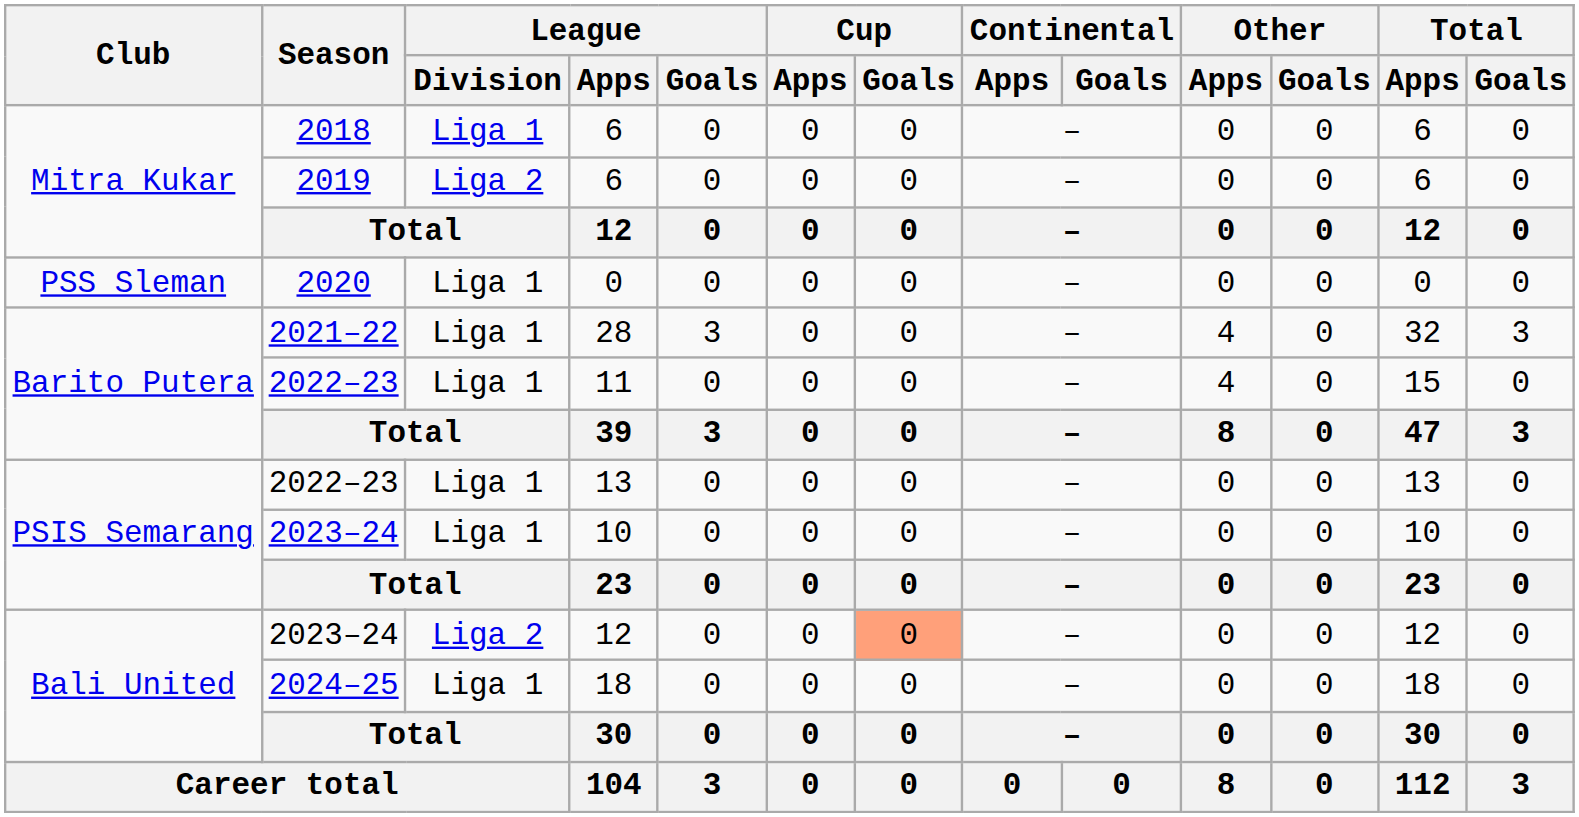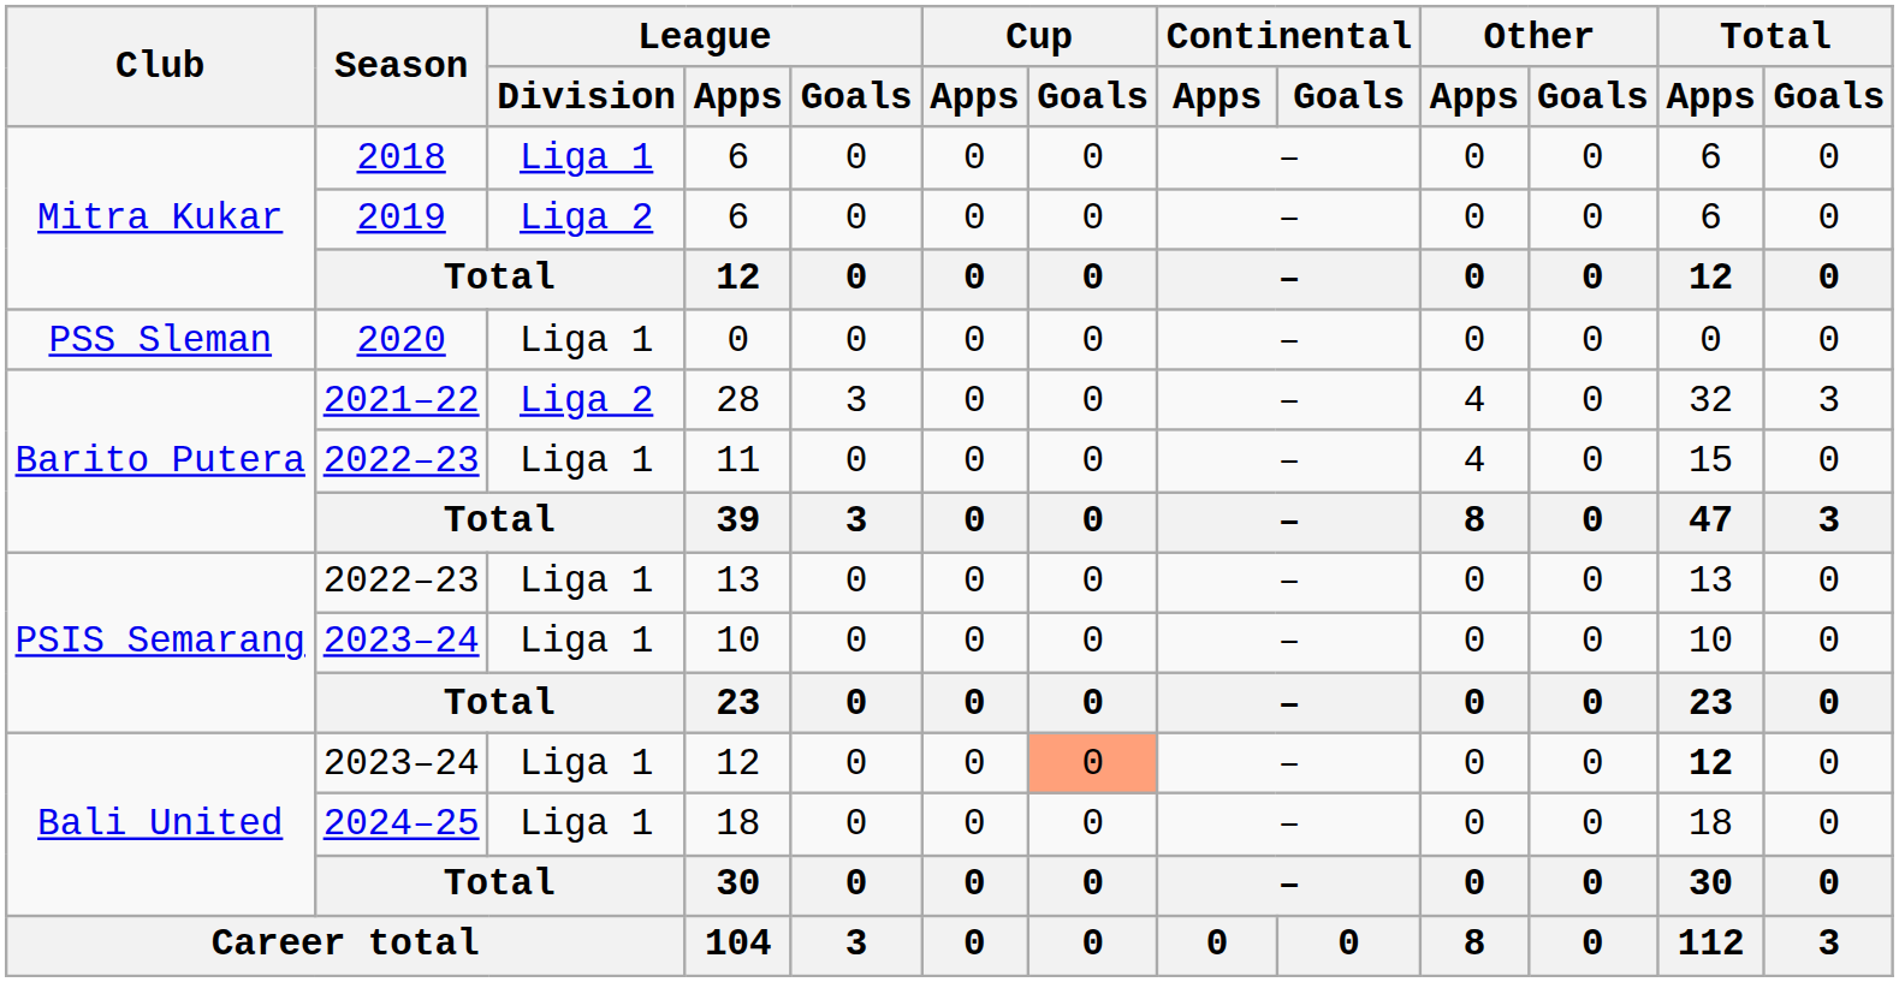28 | League / Division: Liga 1 -> Liga 2
2023–24 / 12 | League / Division: Liga 2 -> Liga 1
2023–24 / 12 | Total / Apps: normal -> bold
